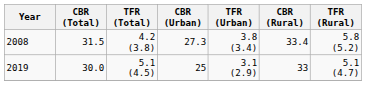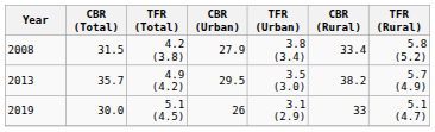2008 | CBR (Urban): 27.3 -> 27.9
+ row: 2013 | 35.7 | 4.9 (4.2) | 29.5 | 3.5 (3.0) | 38.2 | 5.7 (4.9)
2019 | CBR (Urban): 25 -> 26
